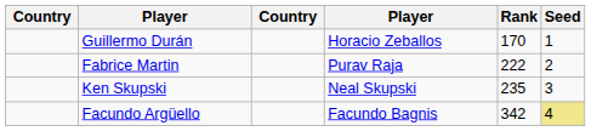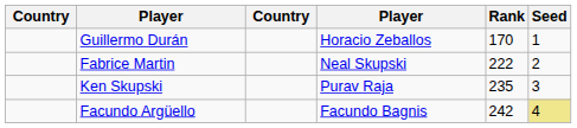Fabrice Martin | column 4: Purav Raja -> Neal Skupski
Ken Skupski | column 4: Neal Skupski -> Purav Raja
Facundo Argüello | Rank: 342 -> 242
